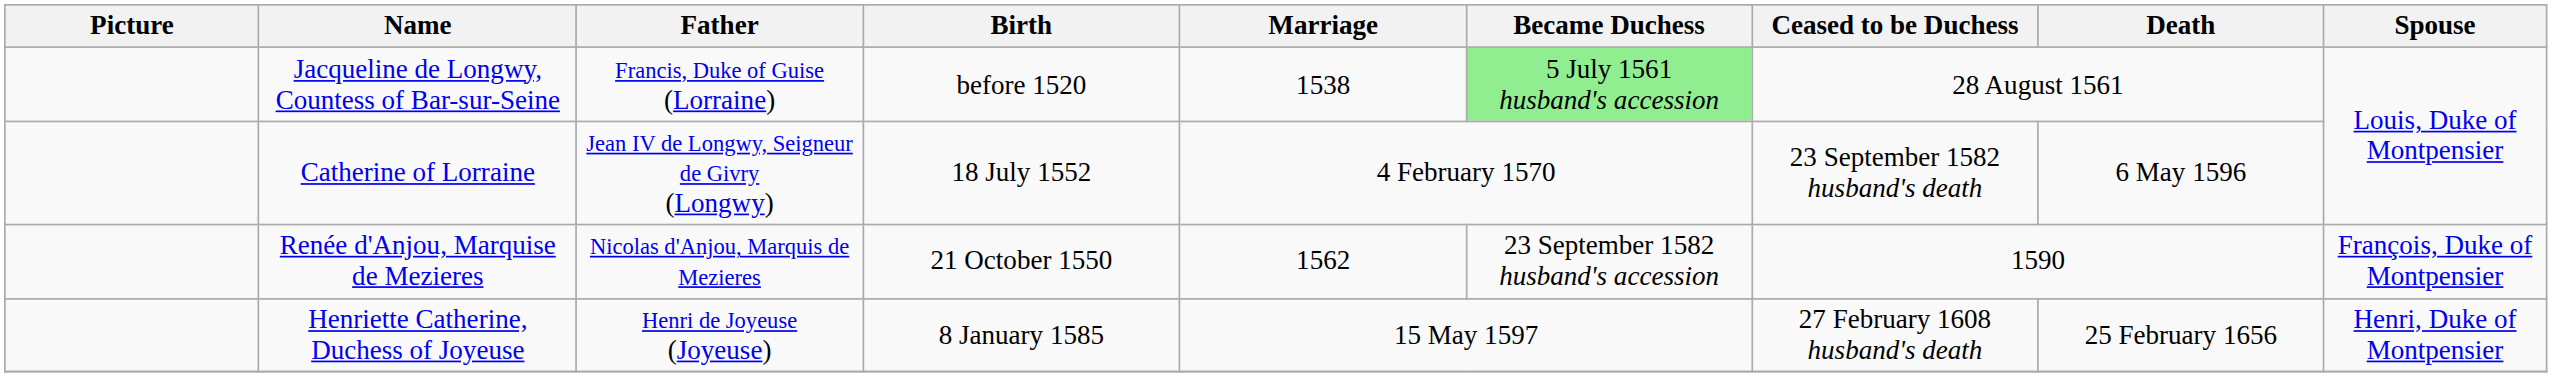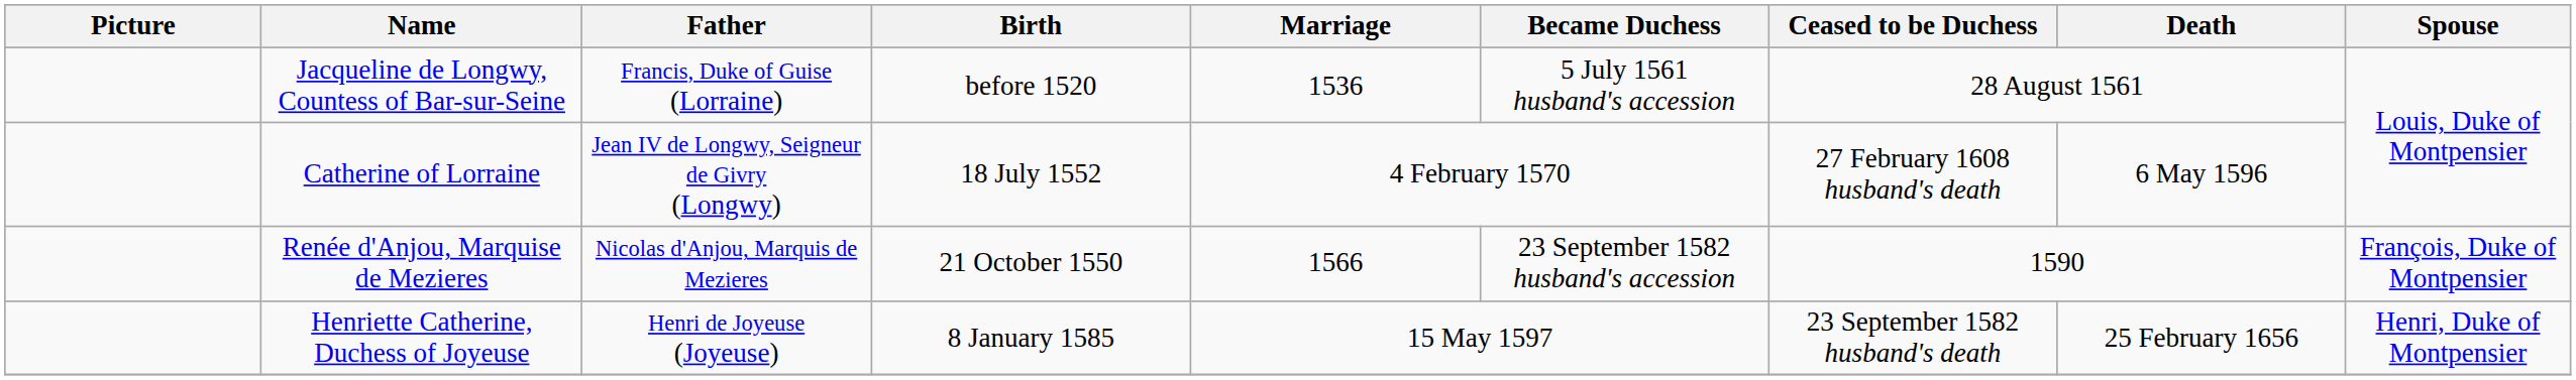Jacqueline de Longwy, Countess of Bar-sur-Seine | Marriage: 1538 -> 1536
Jacqueline de Longwy, Countess of Bar-sur-Seine | Became Duchess: lightgreen background -> no background
Catherine of Lorraine | Ceased to be Duchess: 23 September 1582 husband's death -> 27 February 1608 husband's death
Renée d'Anjou, Marquise de Mezieres | Marriage: 1562 -> 1566
Henriette Catherine, Duchess of Joyeuse | Ceased to be Duchess: 27 February 1608 husband's death -> 23 September 1582 husband's death
